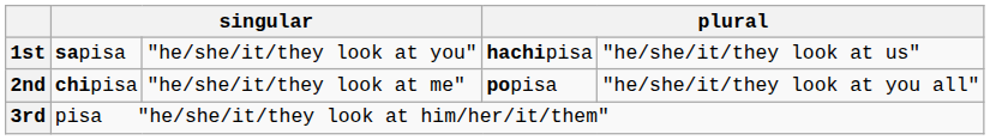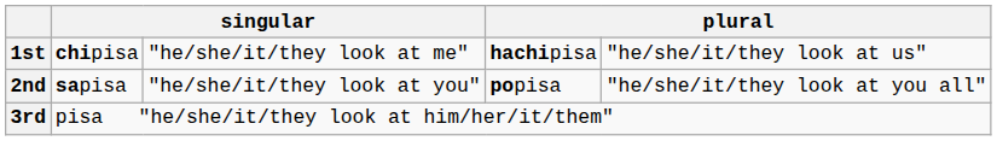1st | column 2: sapisa -> chipisa
1st | column 3: "he/she/it/they look at you" -> "he/she/it/they look at me"
2nd | column 2: chipisa -> sapisa
2nd | column 3: "he/she/it/they look at me" -> "he/she/it/they look at you"
